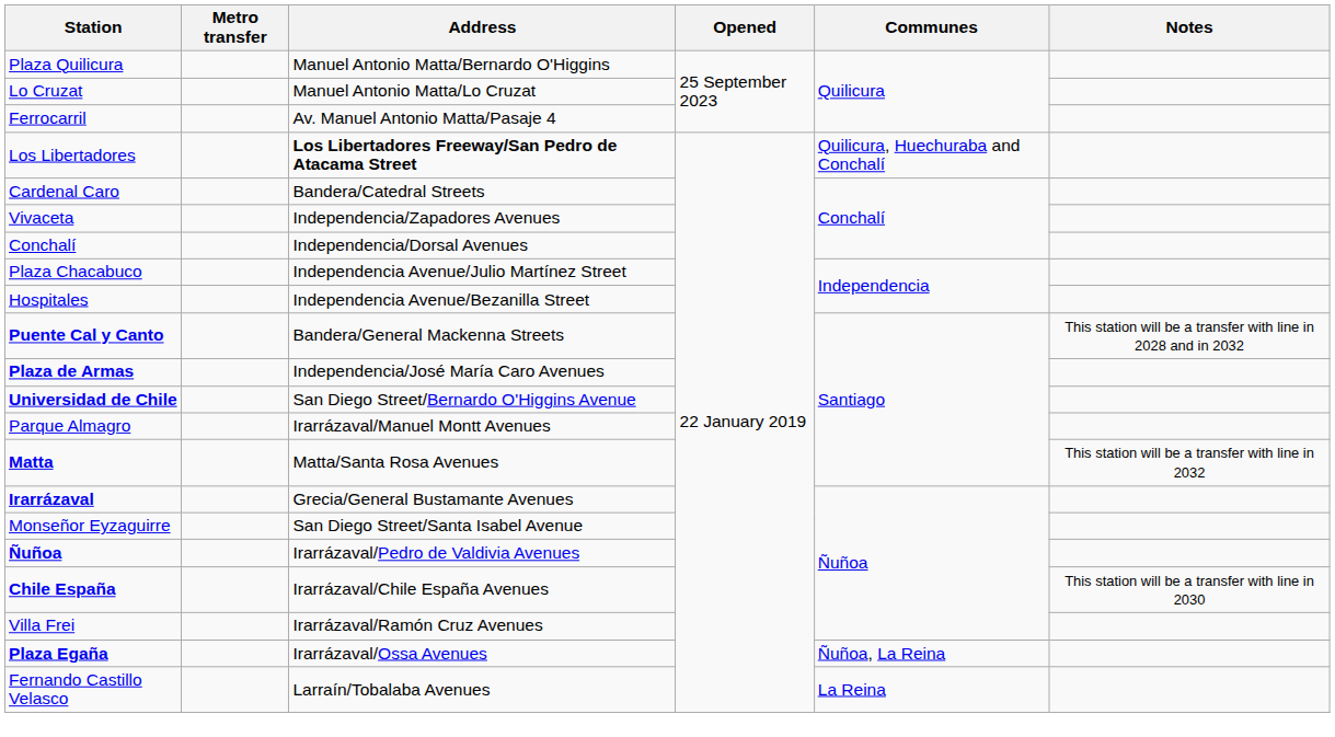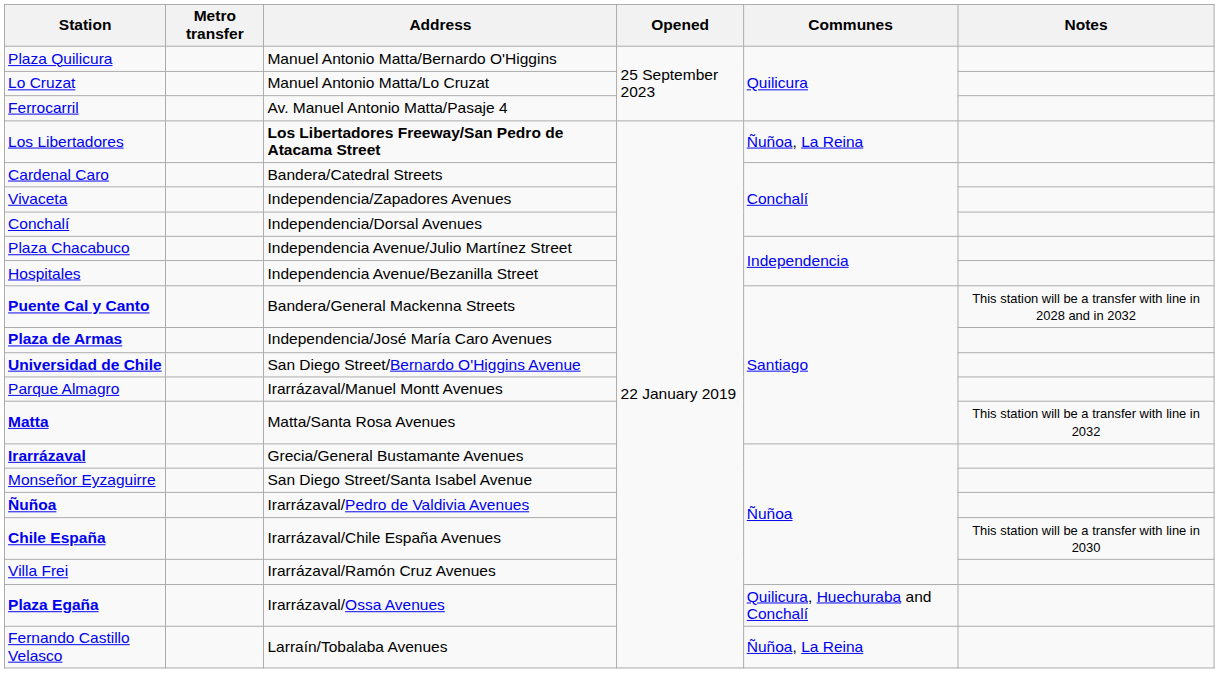Los Libertadores | Communes: Quilicura, Huechuraba and Conchalí -> Ñuñoa, La Reina
Plaza Egaña | Communes: Ñuñoa, La Reina -> Quilicura, Huechuraba and Conchalí
Fernando Castillo Velasco | Communes: La Reina -> Ñuñoa, La Reina
